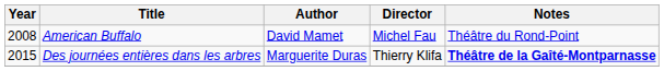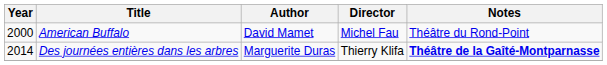American Buffalo | Year: 2008 -> 2000
Des journées entières dans les arbres | Year: 2015 -> 2014
